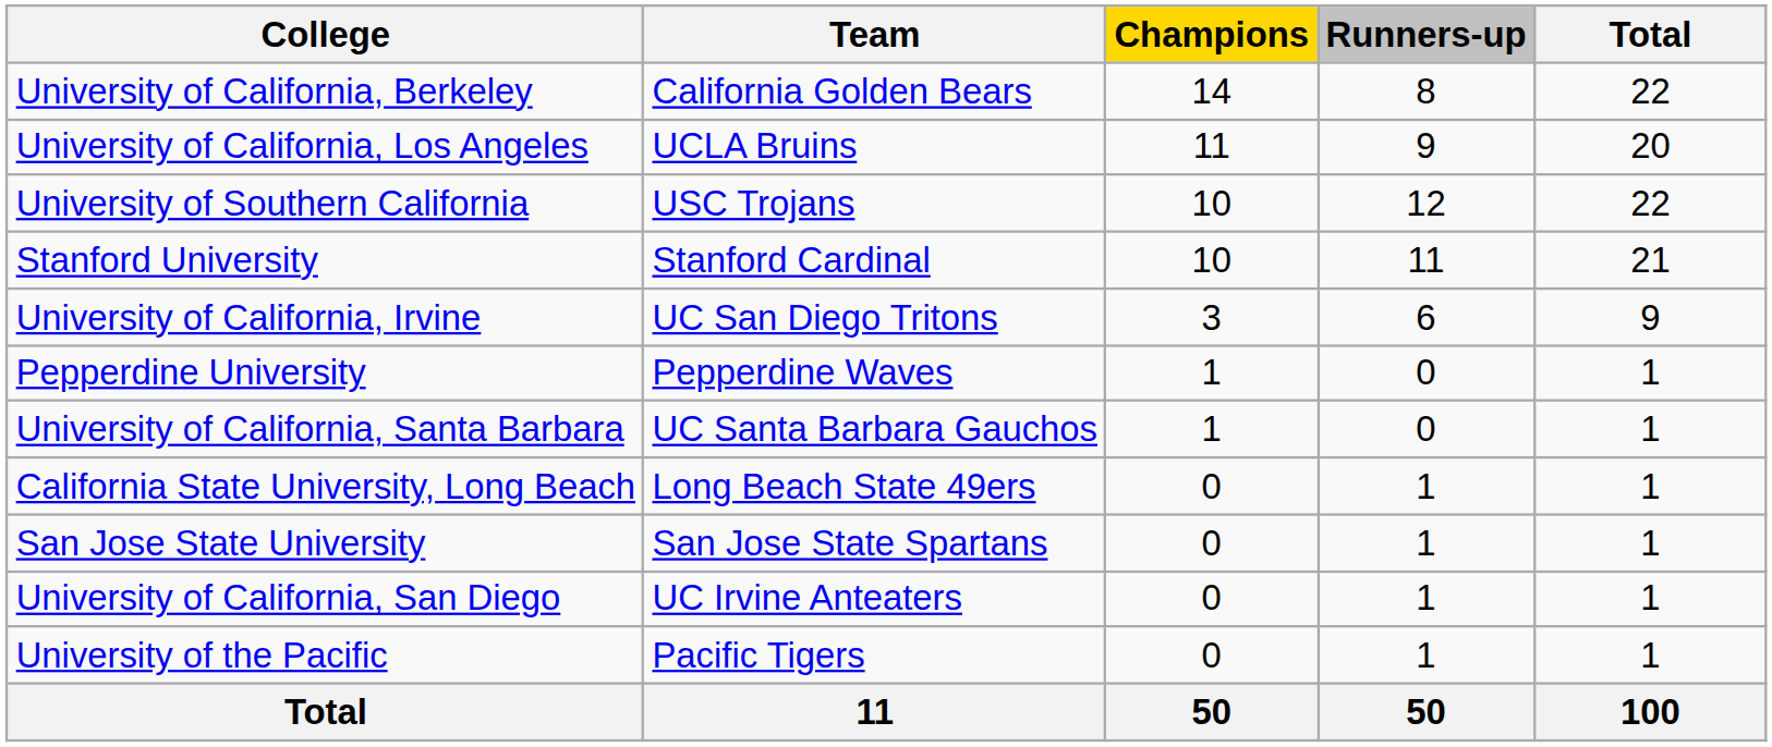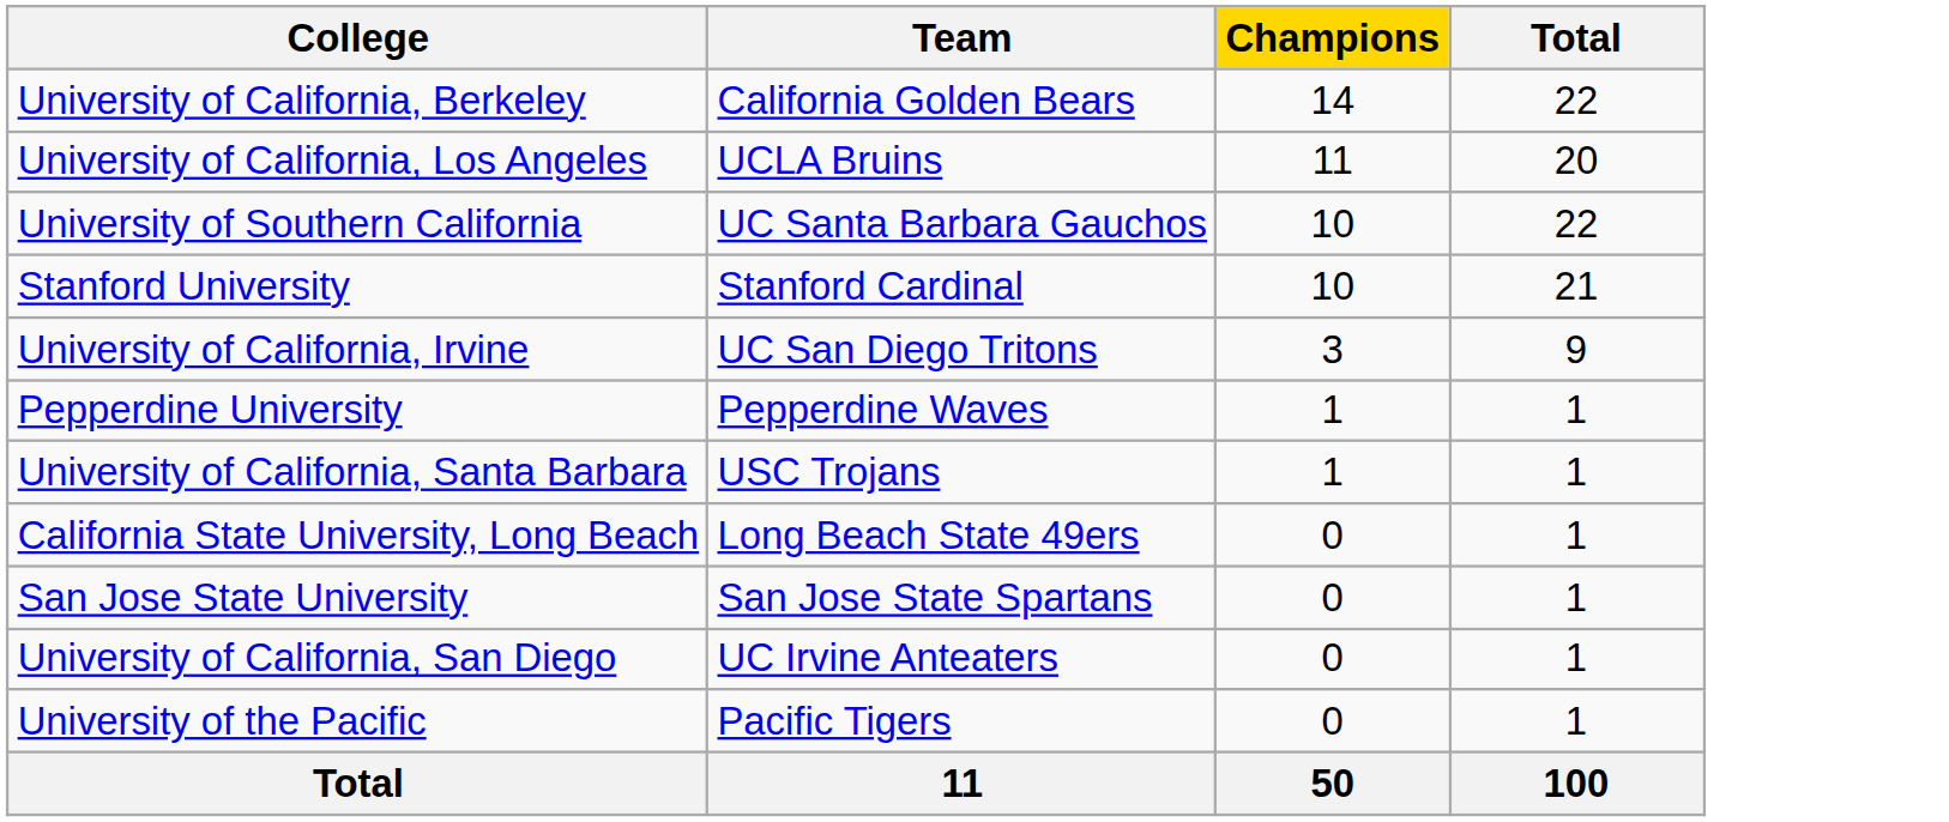- column: Runners-up | 8 | 9 | 12 | 11 | 6 | 0 | 0 | 1 | 1 | 1 | 1 | 50
University of Southern California | Team: USC Trojans -> UC Santa Barbara Gauchos
University of California, Santa Barbara | Team: UC Santa Barbara Gauchos -> USC Trojans
